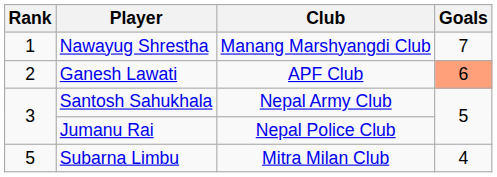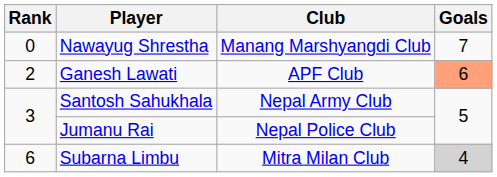Nawayug Shrestha | Rank: 1 -> 0
Subarna Limbu | Rank: 5 -> 6
Subarna Limbu | Goals: no background -> lightgrey background
